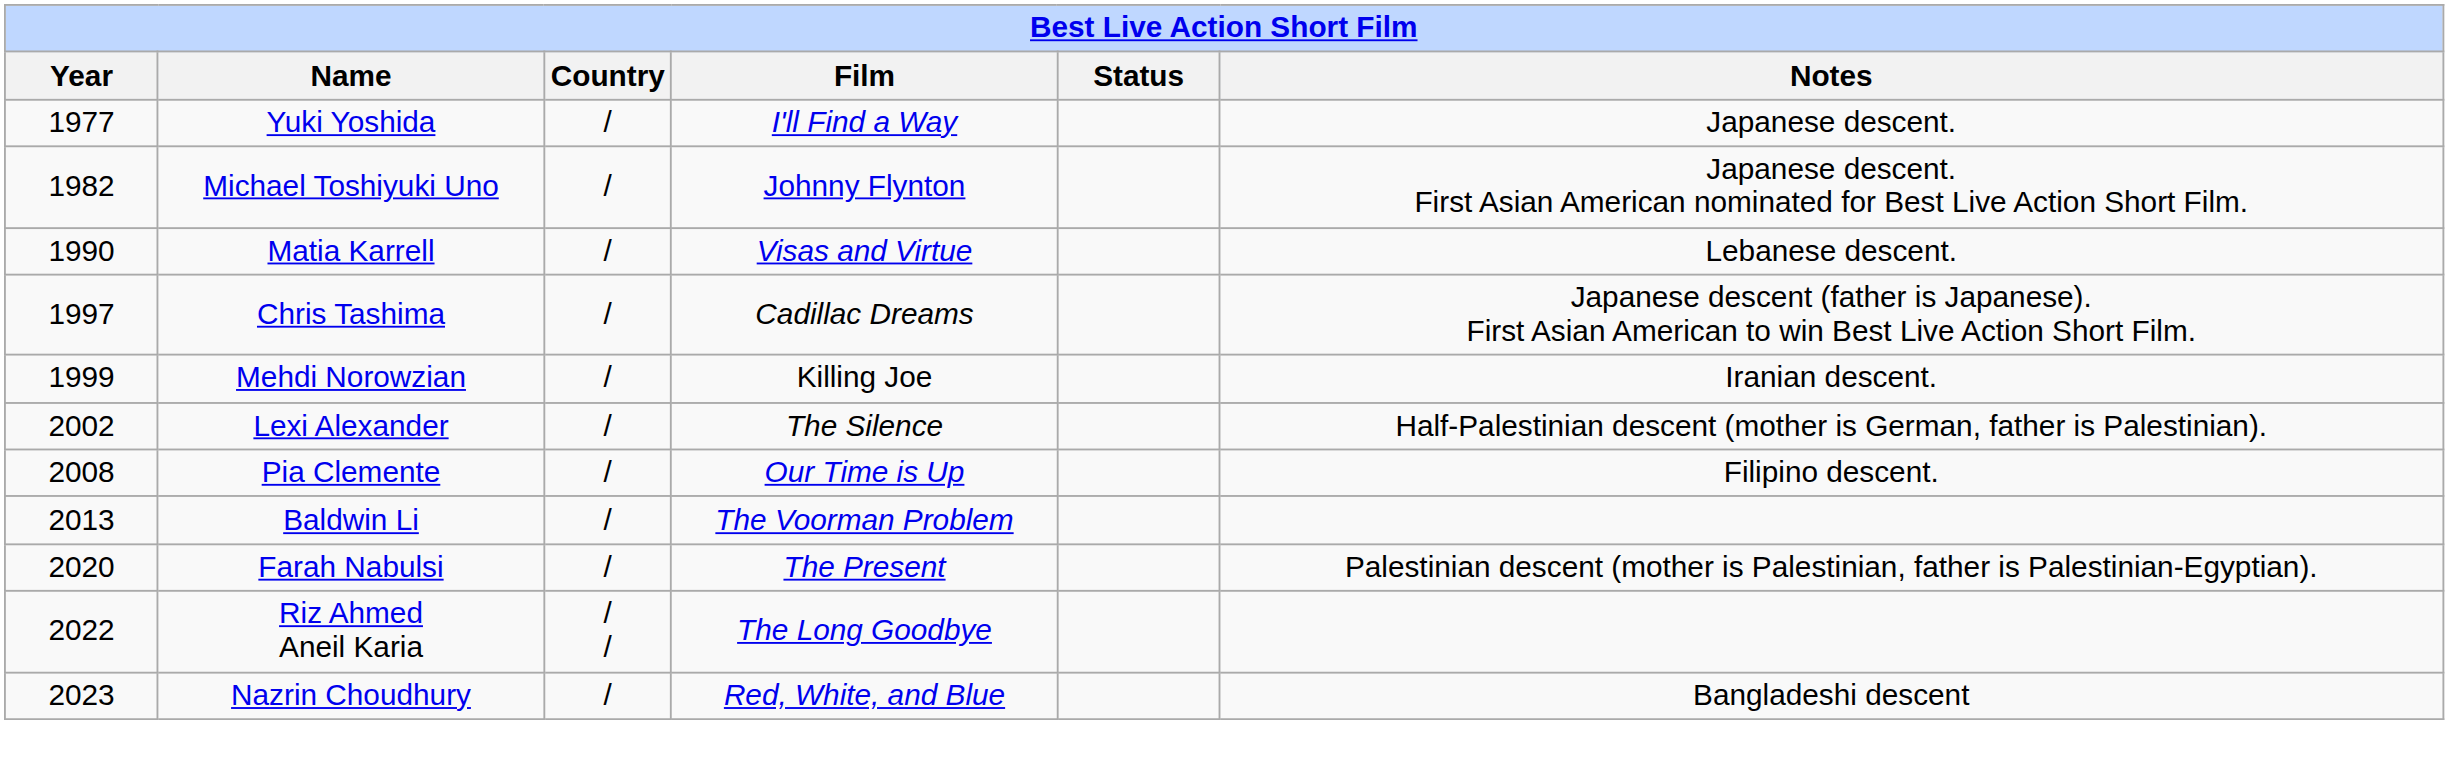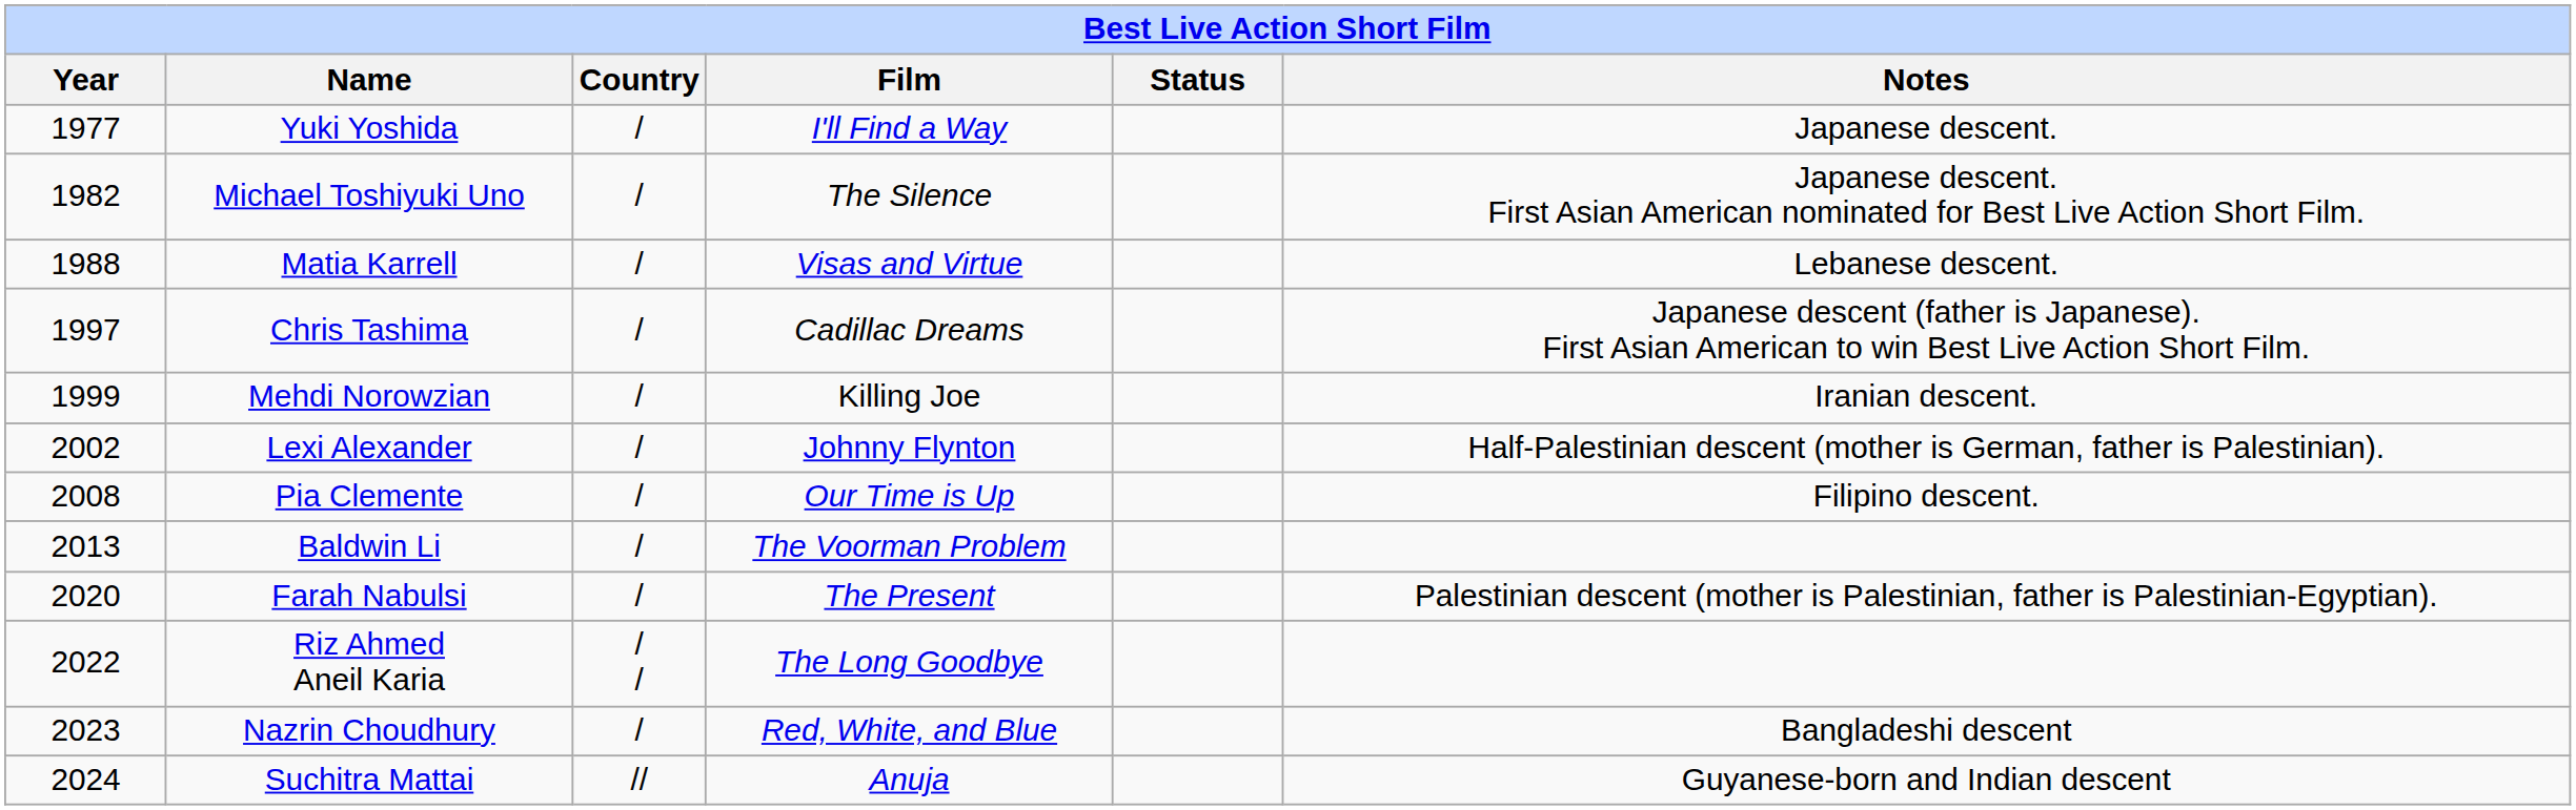Michael Toshiyuki Uno | Film: Johnny Flynton -> The Silence
Matia Karrell | Year: 1990 -> 1988
Lexi Alexander | Film: The Silence -> Johnny Flynton
+ row: 2024 | Suchitra Mattai | // | Anuja | Guyanese-born and Indian descent
